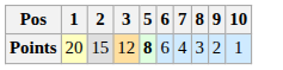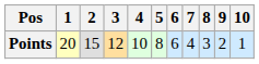+ column: 4 | 10
Points | 5: bold -> normal
